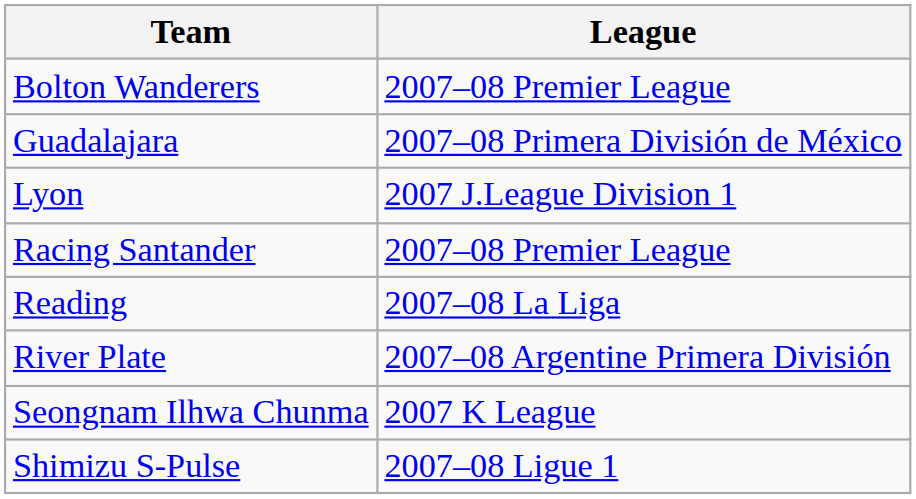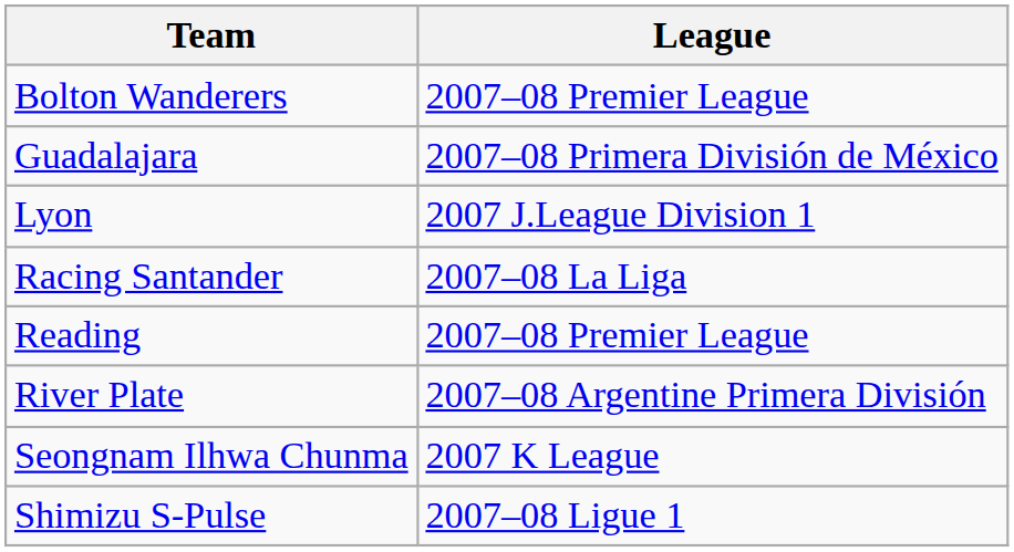Racing Santander | League: 2007–08 Premier League -> 2007–08 La Liga
Reading | League: 2007–08 La Liga -> 2007–08 Premier League
